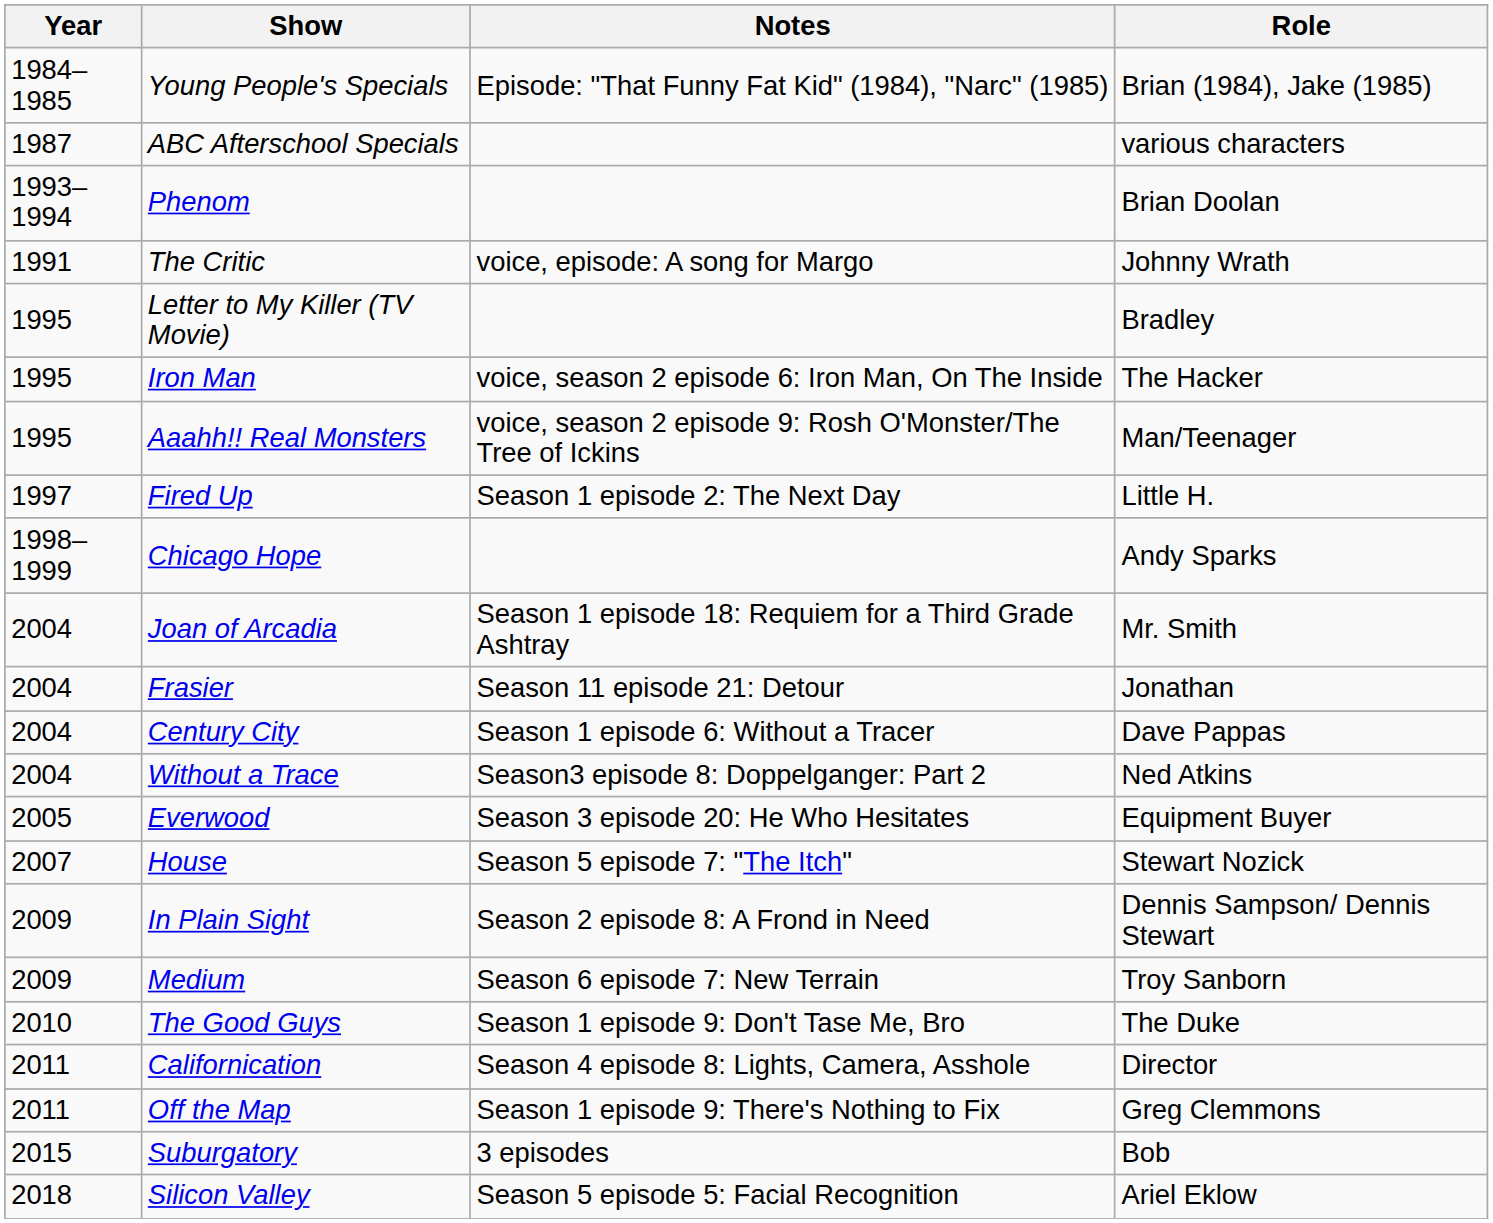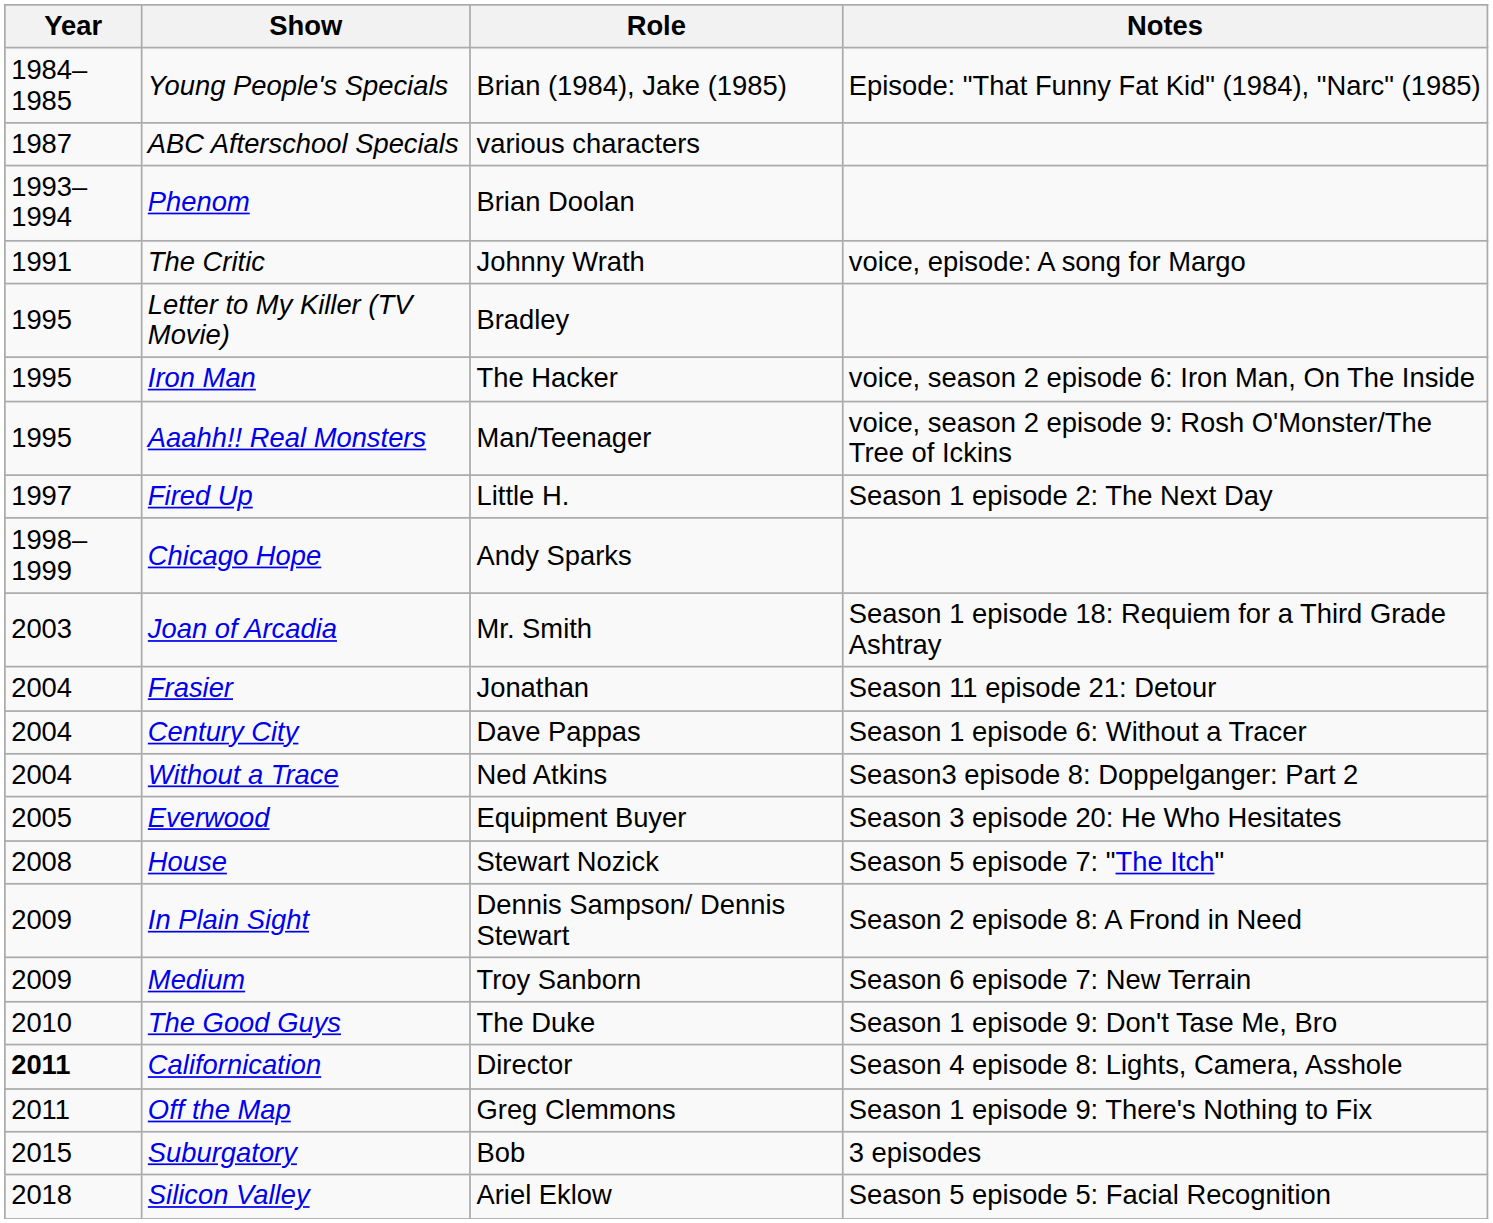columns swapped: Role <-> Notes
Joan of Arcadia | Year: 2004 -> 2003
House | Year: 2007 -> 2008
Californication | Year: normal -> bold
